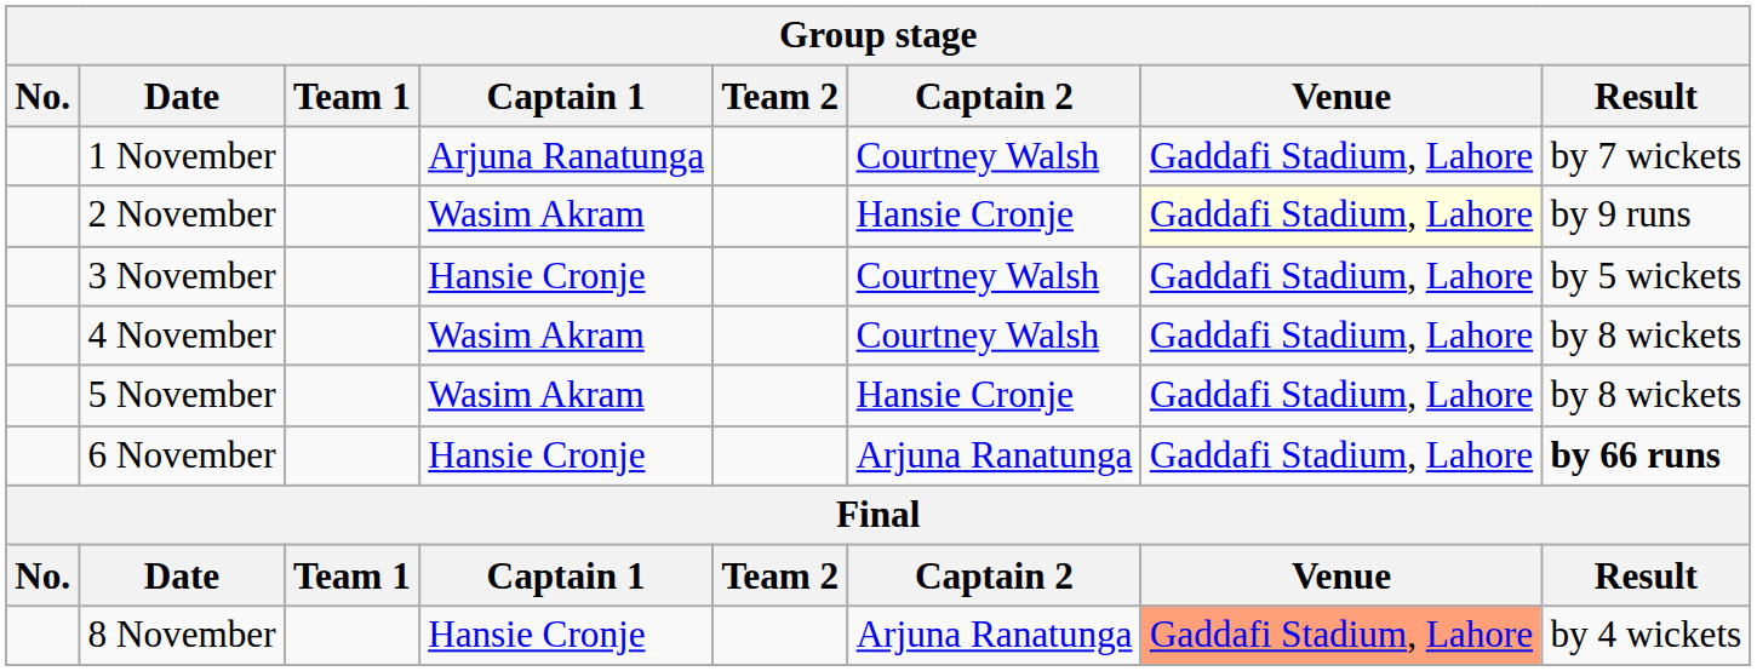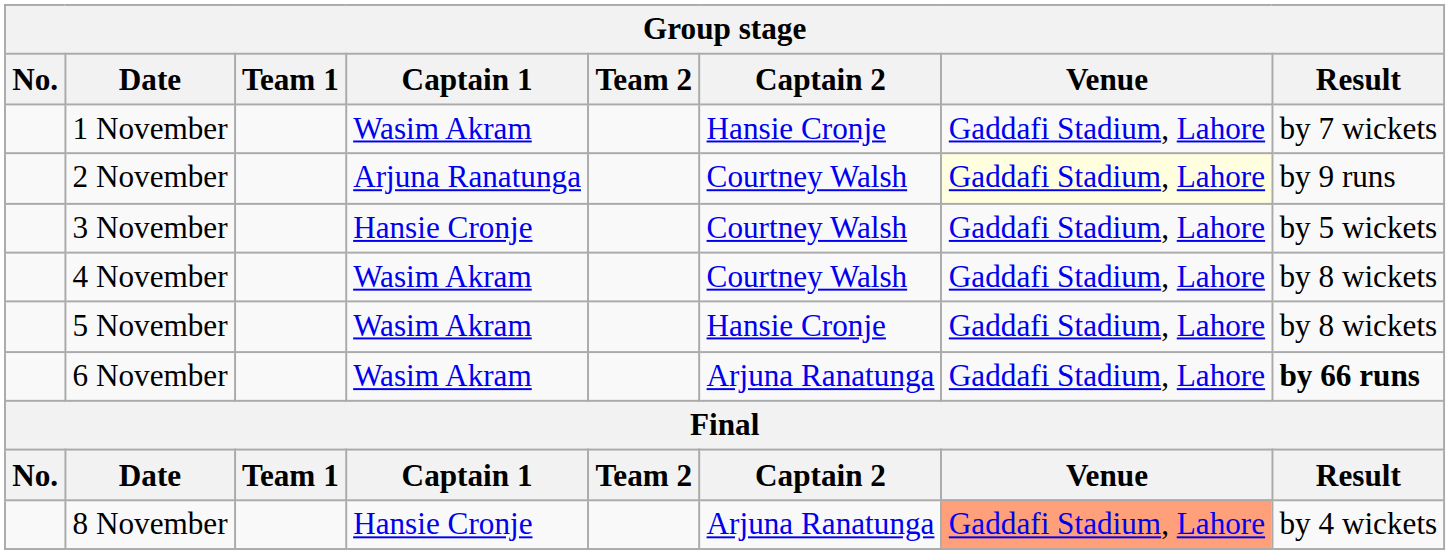1 November | Captain 1: Arjuna Ranatunga -> Wasim Akram
1 November | Captain 2: Courtney Walsh -> Hansie Cronje
2 November | Captain 1: Wasim Akram -> Arjuna Ranatunga
2 November | Captain 2: Hansie Cronje -> Courtney Walsh
6 November | Captain 1: Hansie Cronje -> Wasim Akram
